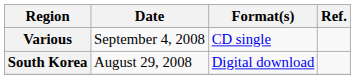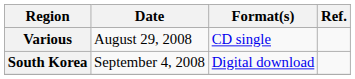Various | Date: September 4, 2008 -> August 29, 2008
South Korea | Date: August 29, 2008 -> September 4, 2008
